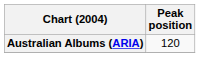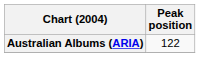Australian Albums (ARIA) | Peak position: 120 -> 122
